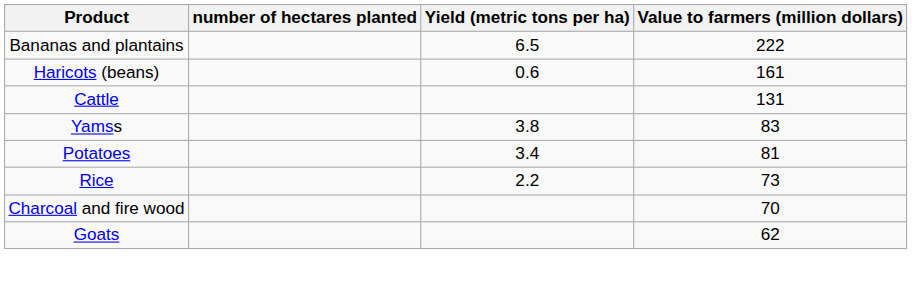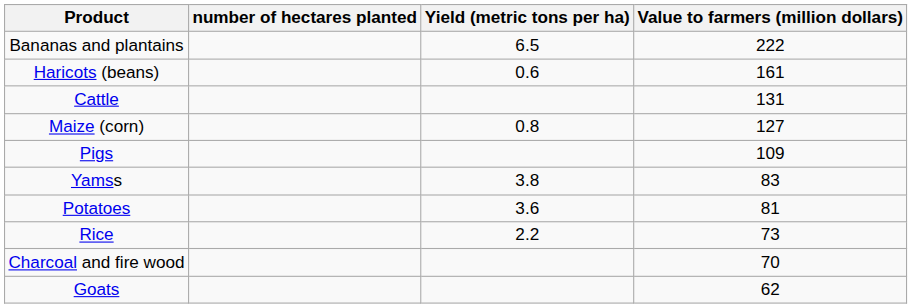+ row: Maize (corn) | 0.8 | 127
+ row: Pigs | 109
Potatoes | Yield (metric tons per ha): 3.4 -> 3.6
